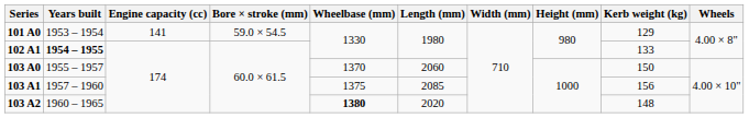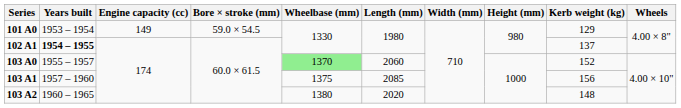101 A0 | Engine capacity (cc): 141 -> 149
102 A1 | Kerb weight (kg): 133 -> 137
103 A0 | Wheelbase (mm): no background -> lightgreen background
103 A0 | Kerb weight (kg): 150 -> 152
103 A2 | Wheelbase (mm): bold -> normal
